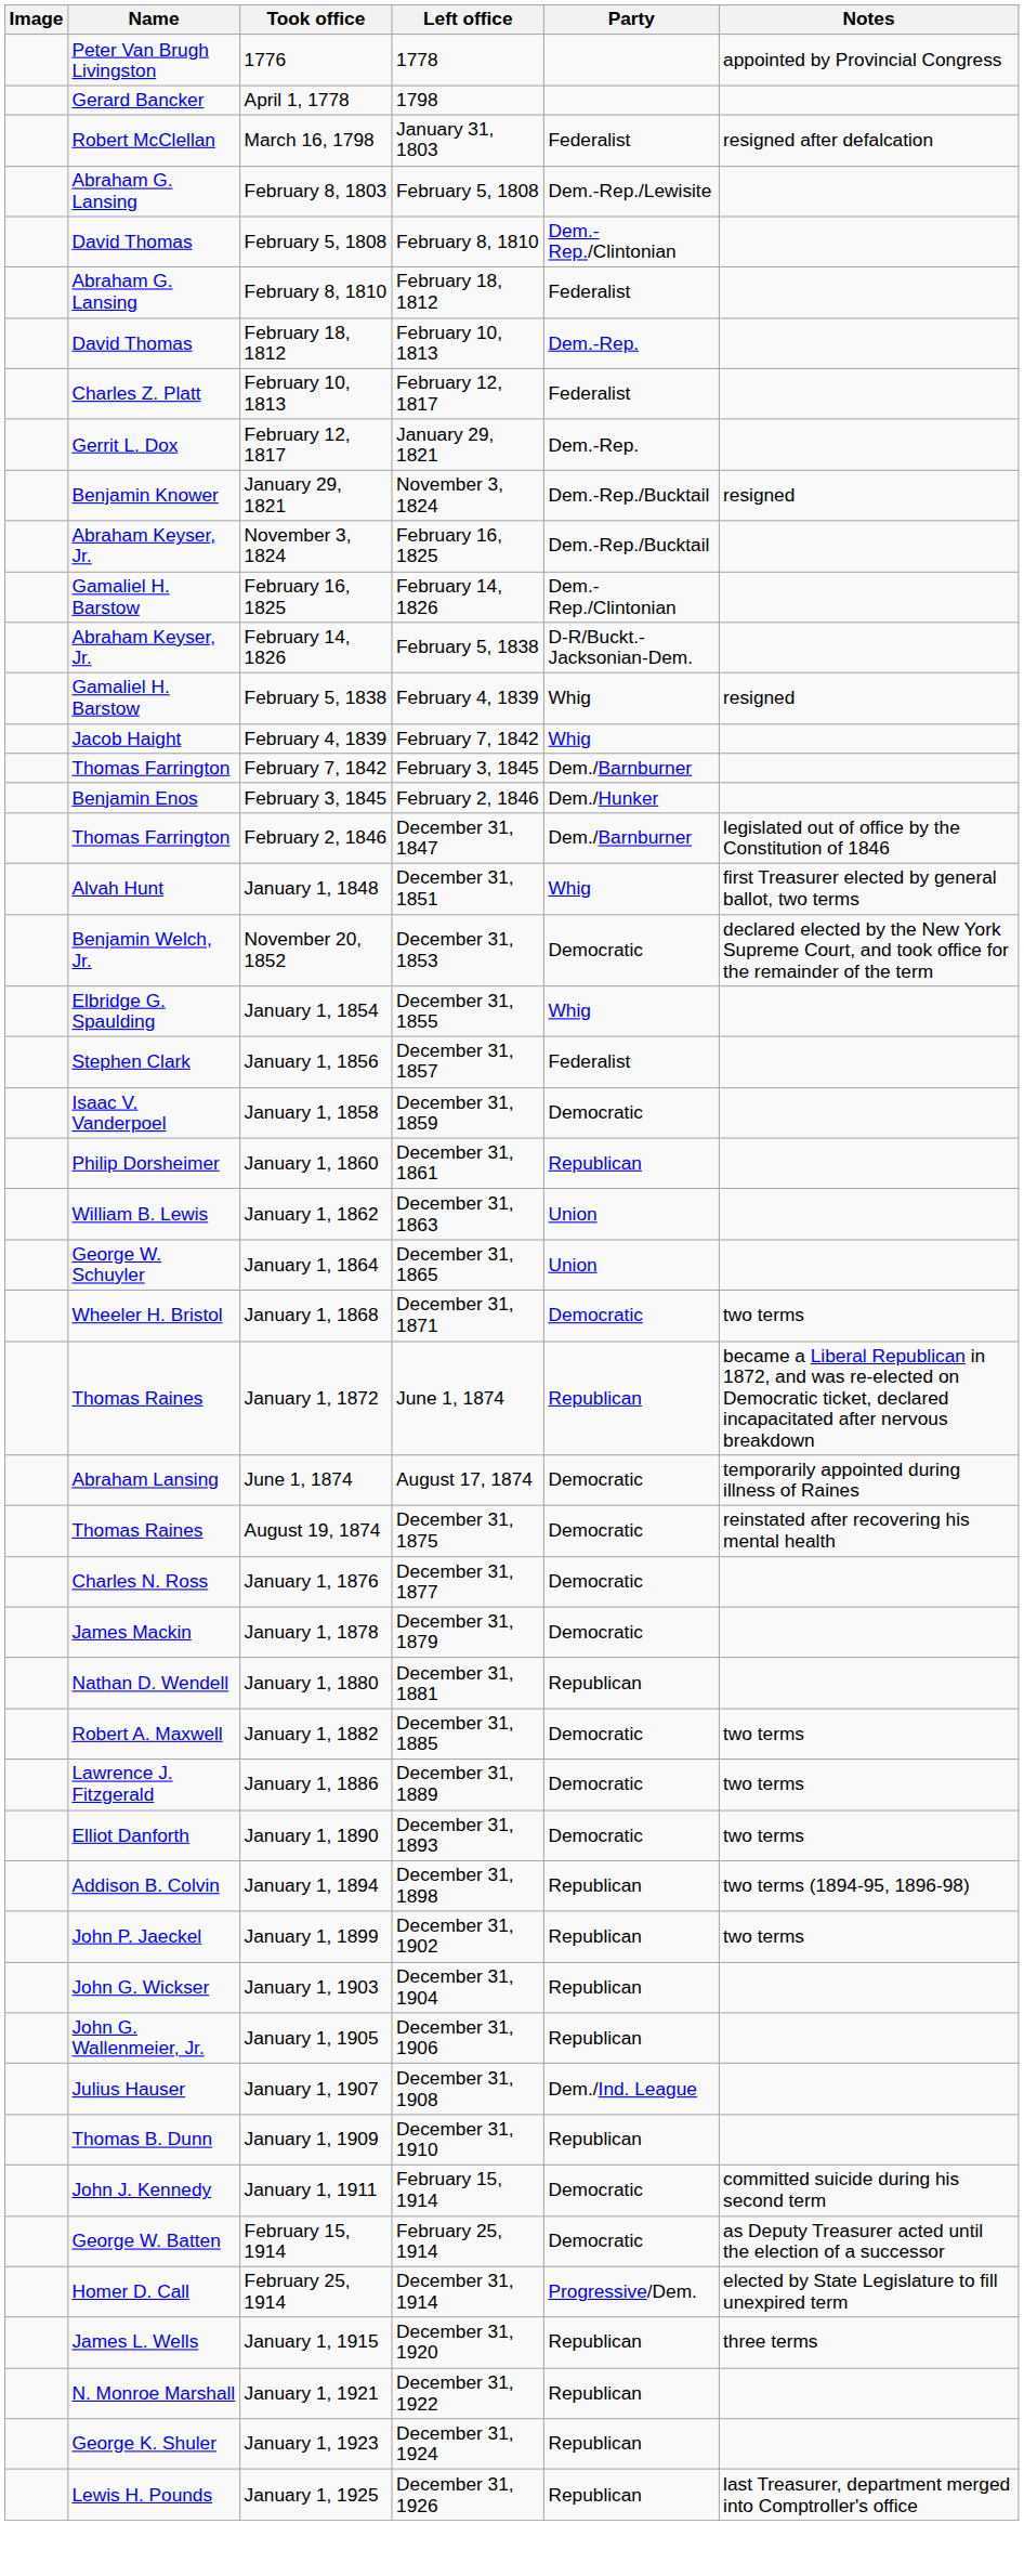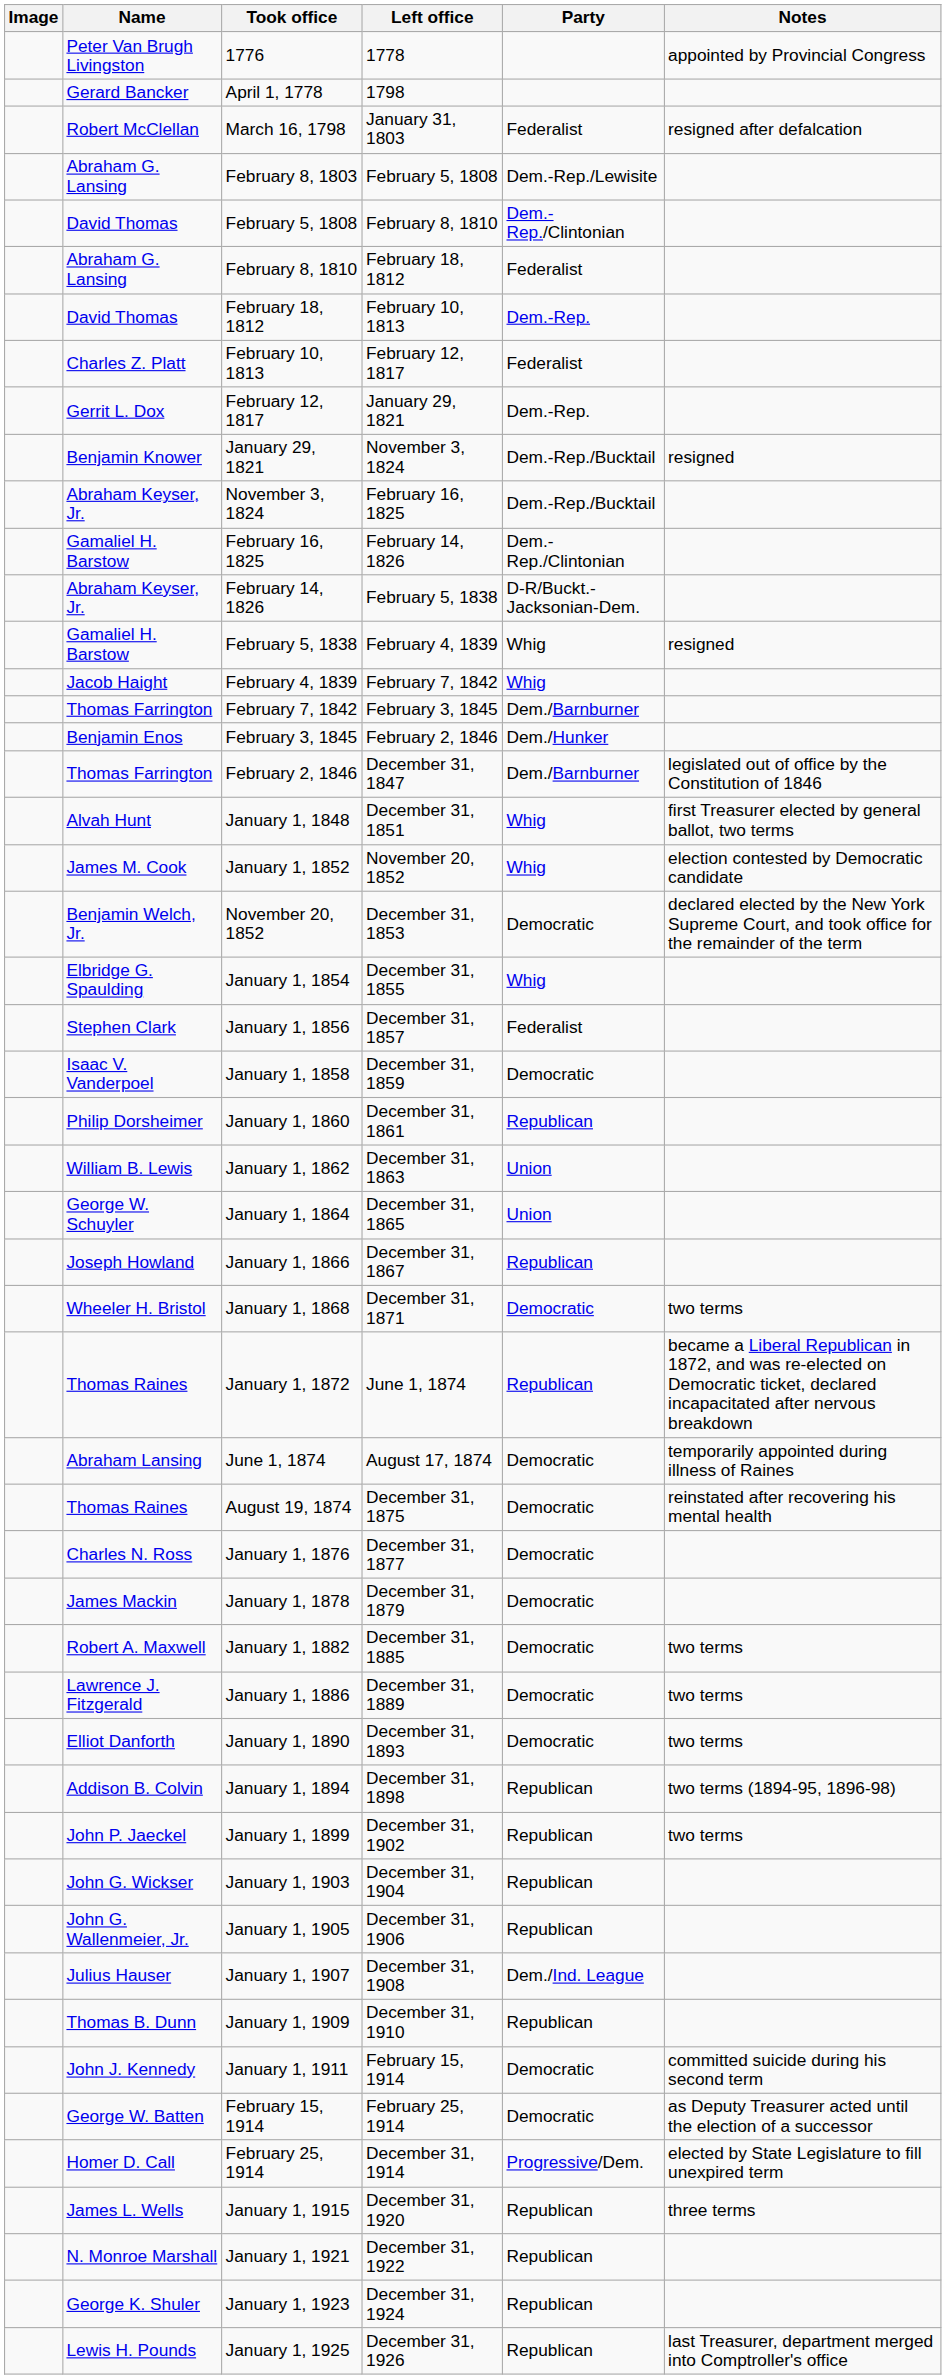+ row: James M. Cook | January 1, 1852 | November 20, 1852 | Whig | election contested by Democratic candidate
+ row: Joseph Howland | January 1, 1866 | December 31, 1867 | Republican
- row: Nathan D. Wendell | January 1, 1880 | December 31, 1881 | Republican
